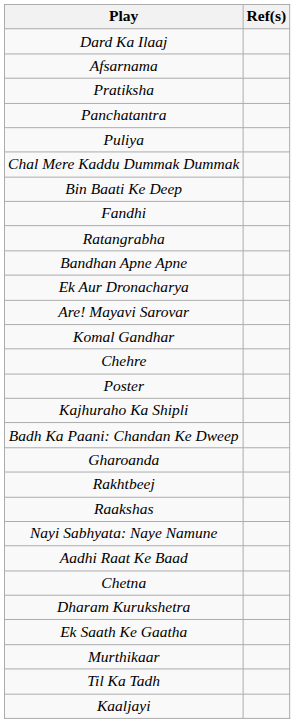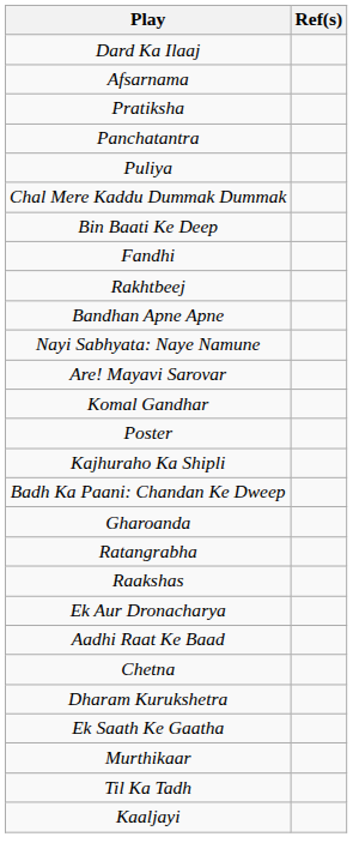rows swapped: Rakhtbeej <-> Ratangrabha
rows swapped: Ek Aur Dronacharya <-> Nayi Sabhyata: Naye Namune
- row: Chehre
